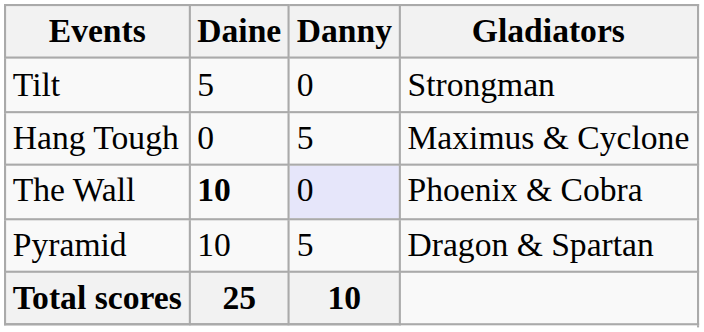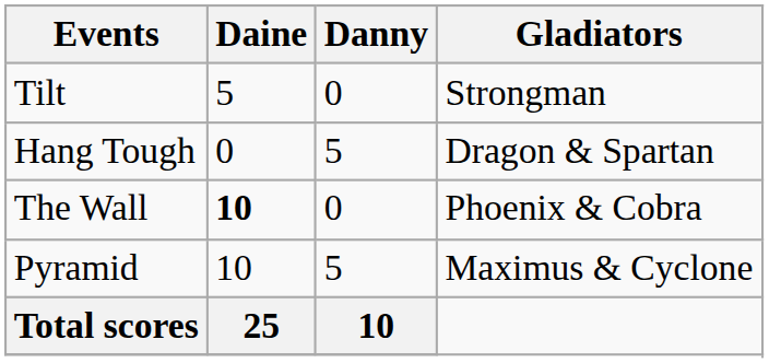Hang Tough | Gladiators: Maximus & Cyclone -> Dragon & Spartan
The Wall | Danny: lavender background -> no background
Pyramid | Gladiators: Dragon & Spartan -> Maximus & Cyclone
